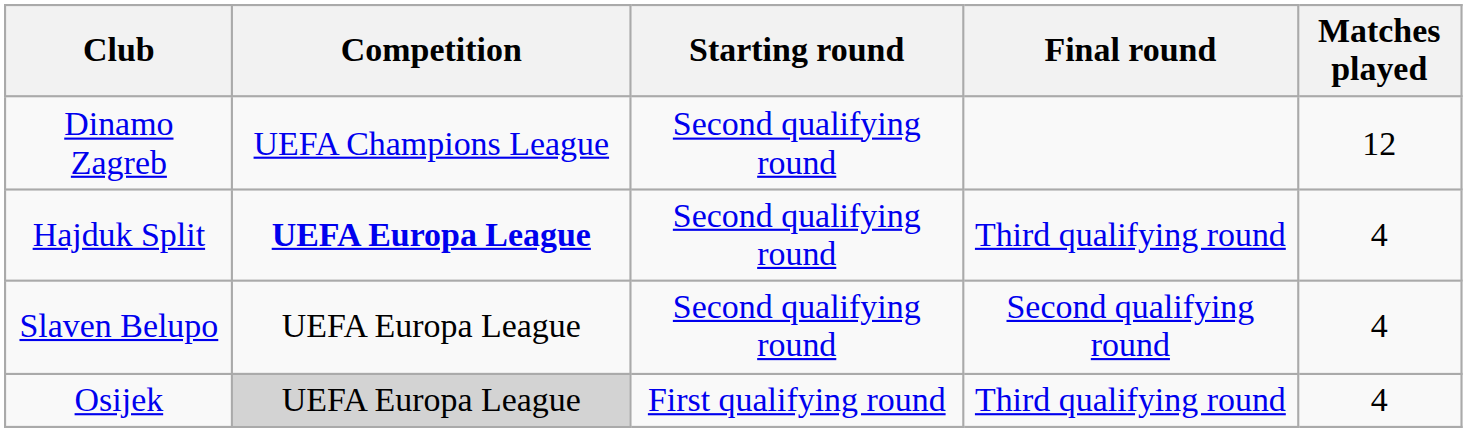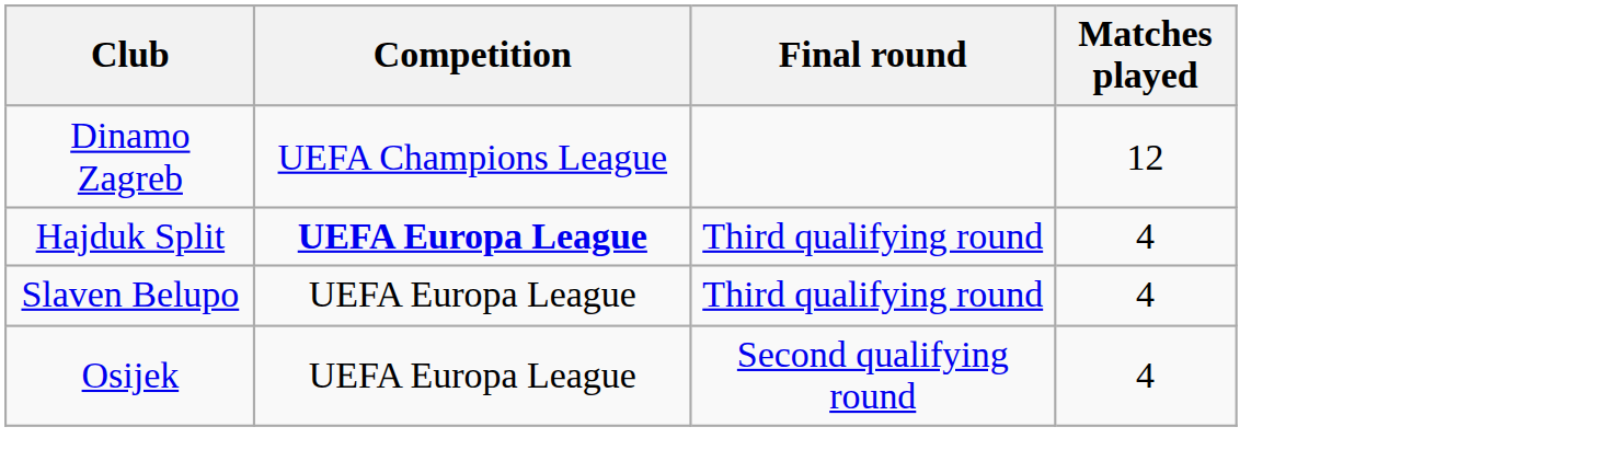- column: Starting round | Second qualifying round | Second qualifying round | Second qualifying round | First qualifying round
Slaven Belupo | Final round: Second qualifying round -> Third qualifying round
Osijek | Competition: lightgrey background -> no background
Osijek | Final round: Third qualifying round -> Second qualifying round
